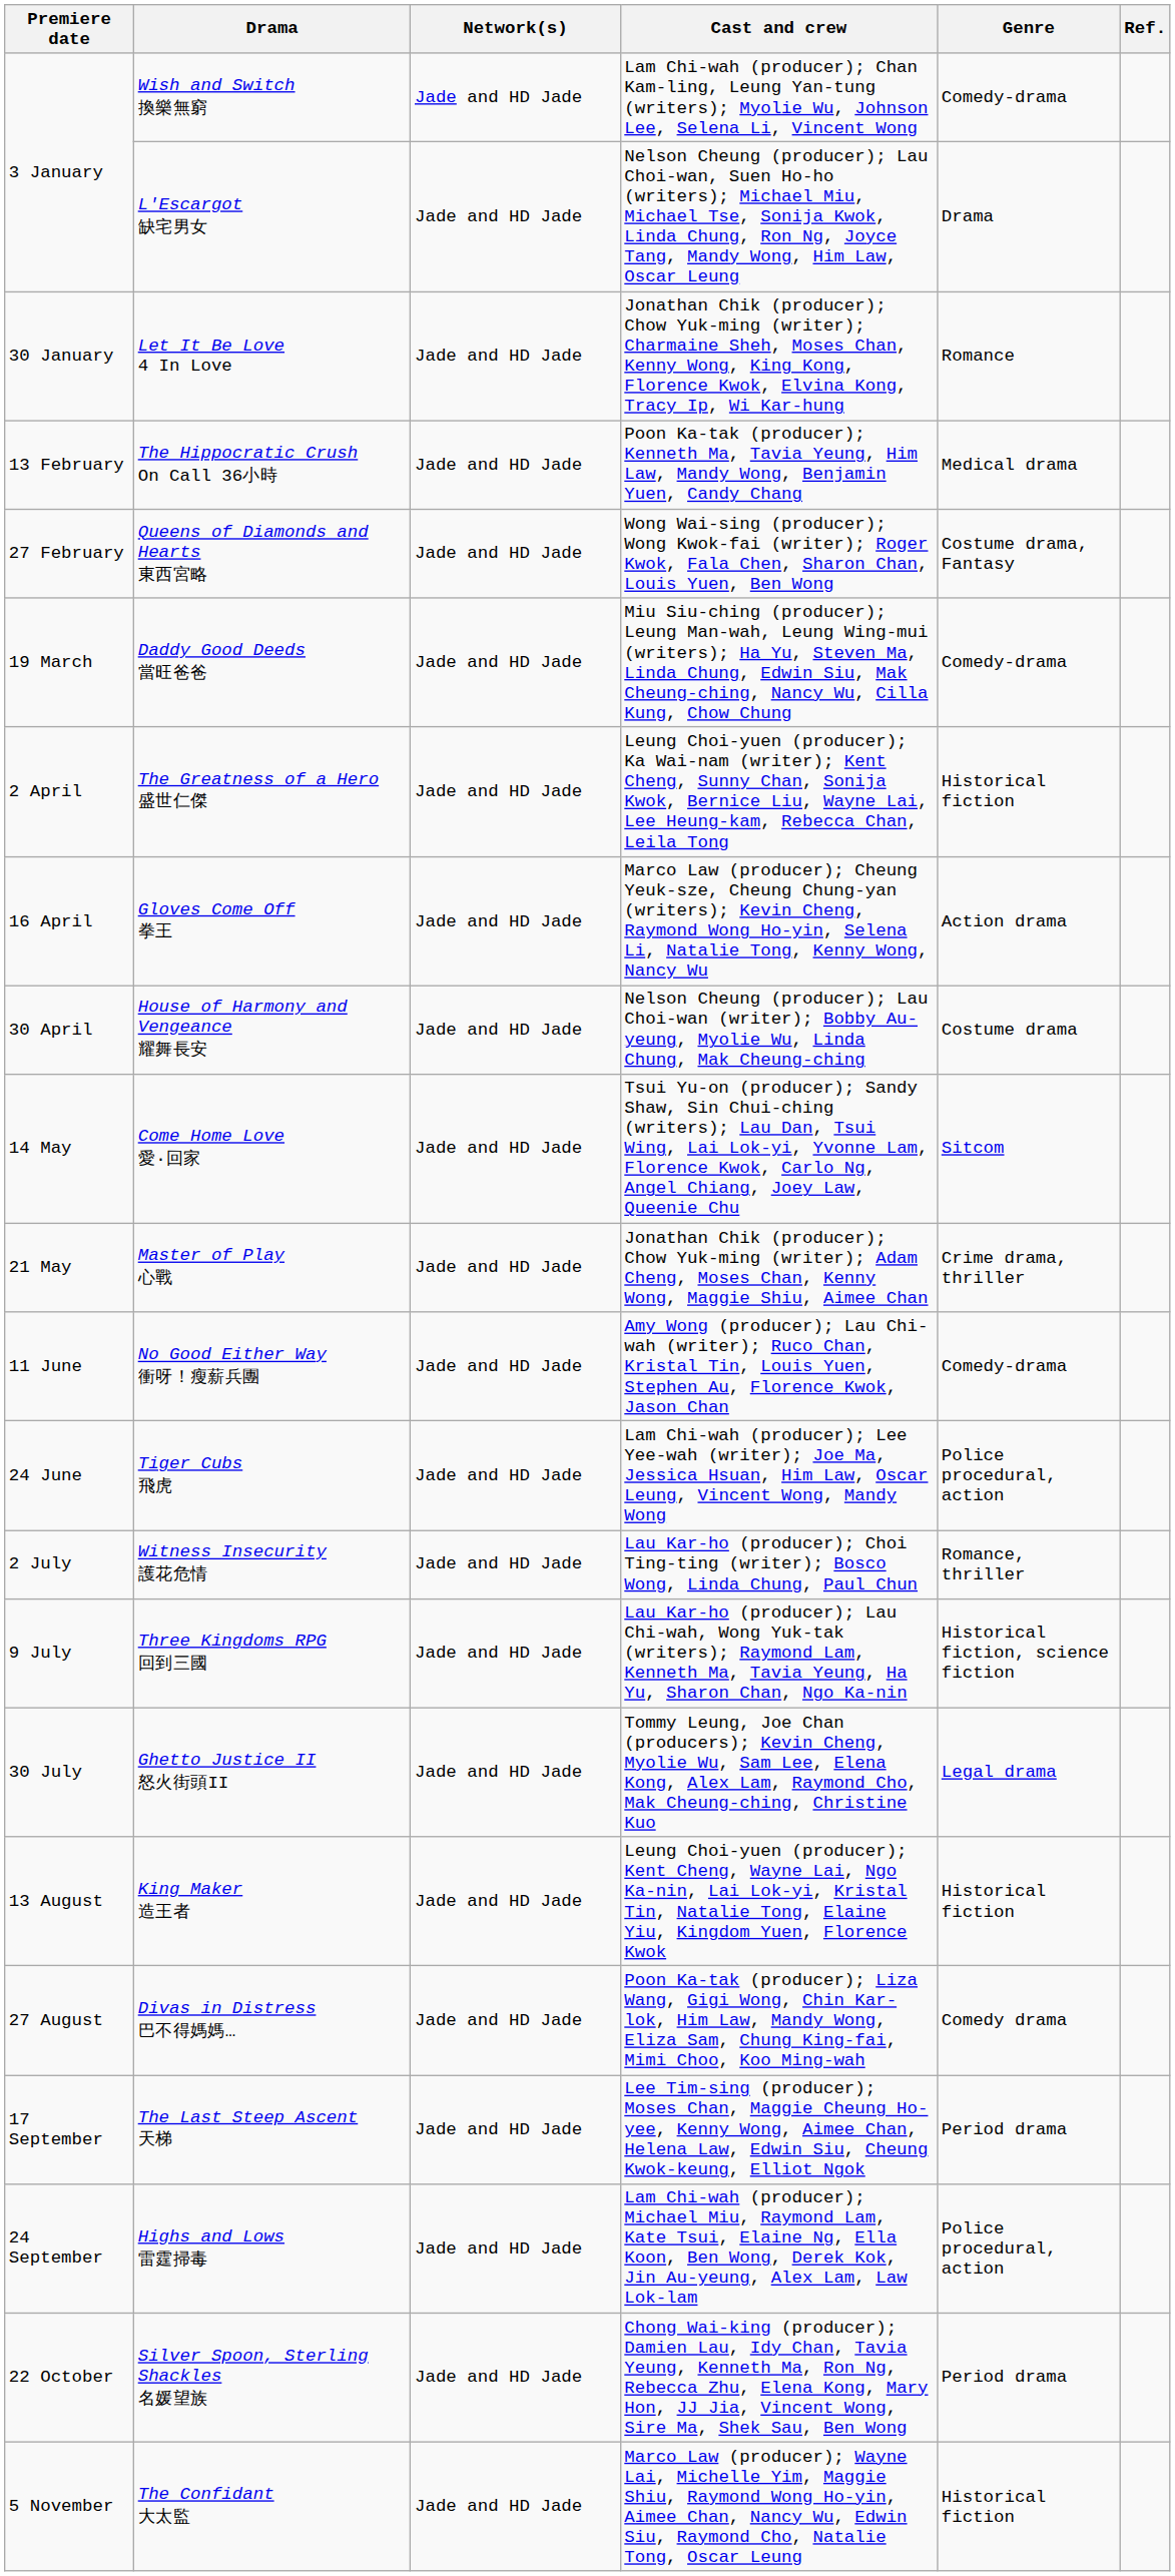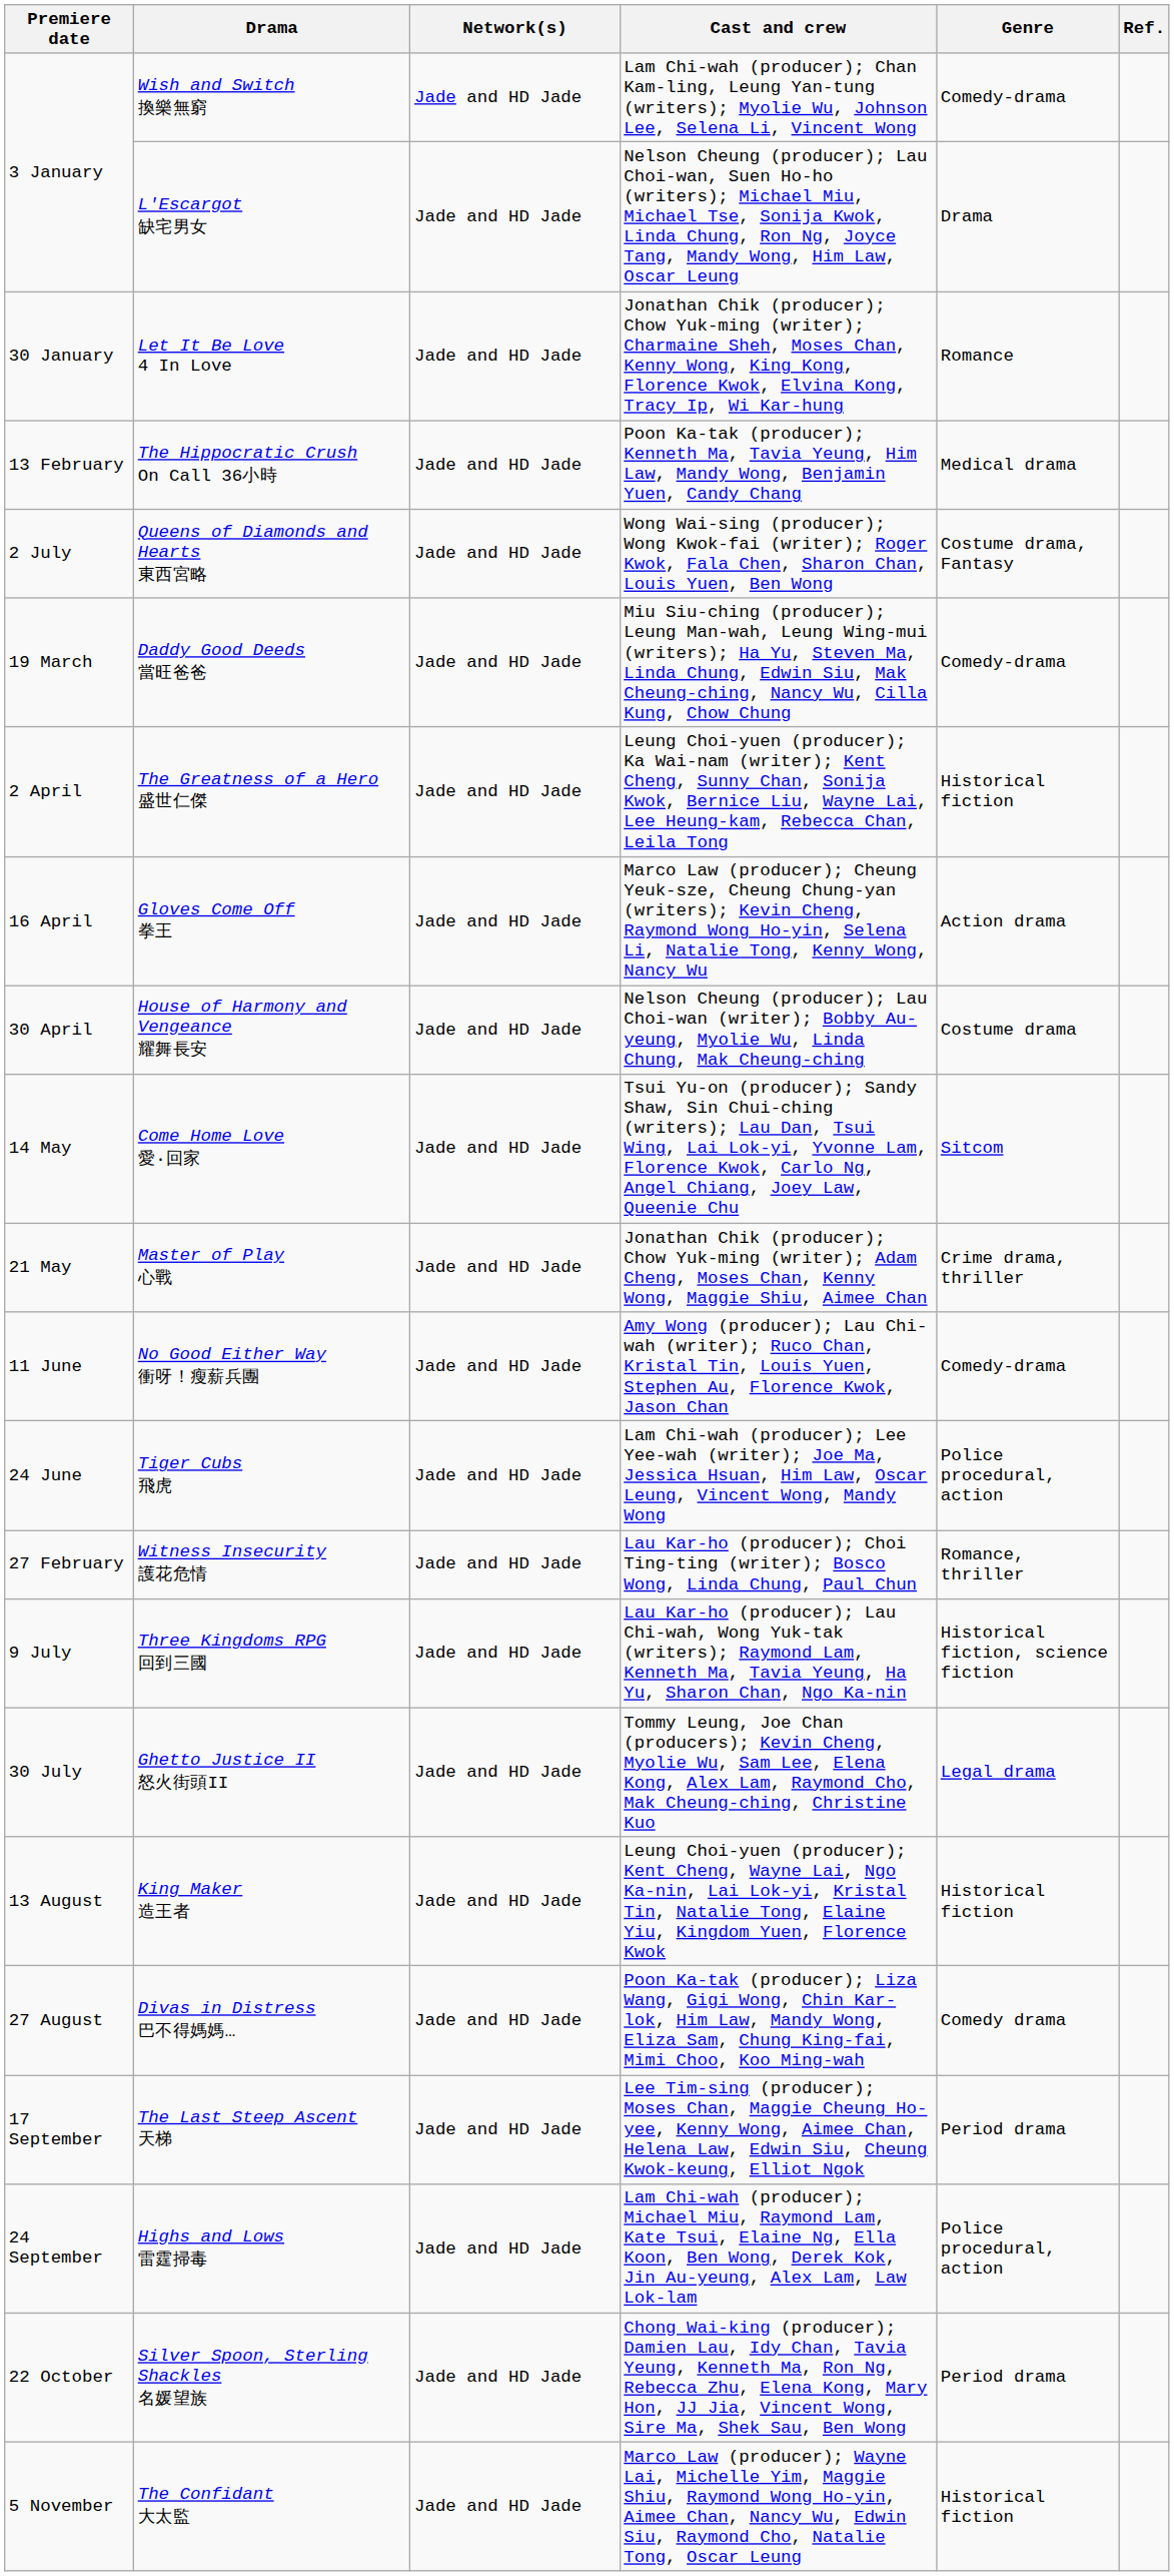Queens of Diamonds and Hearts 東西宮略 | Premiere date: 27 February -> 2 July
Witness Insecurity 護花危情 | Premiere date: 2 July -> 27 February
